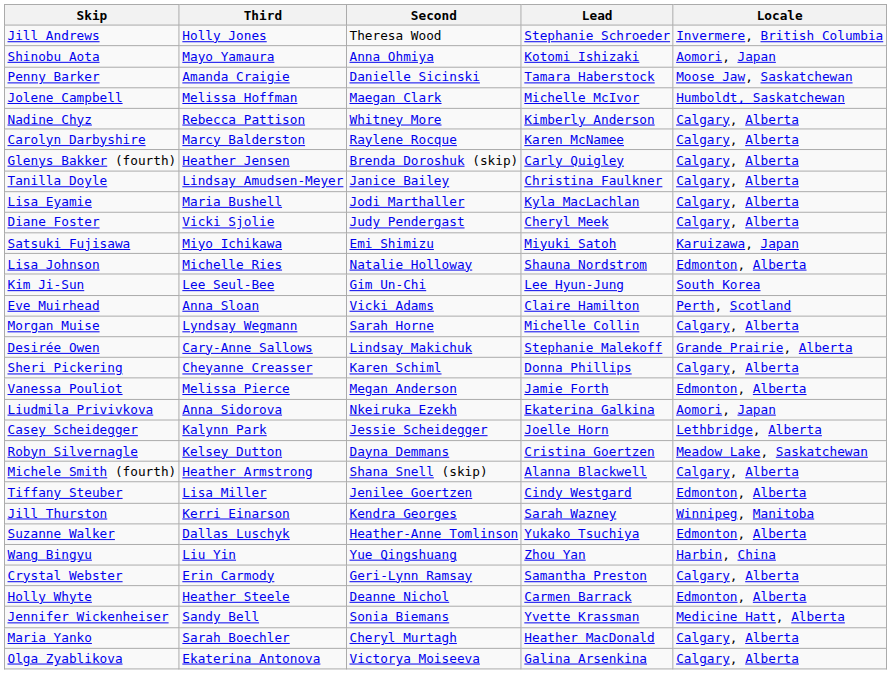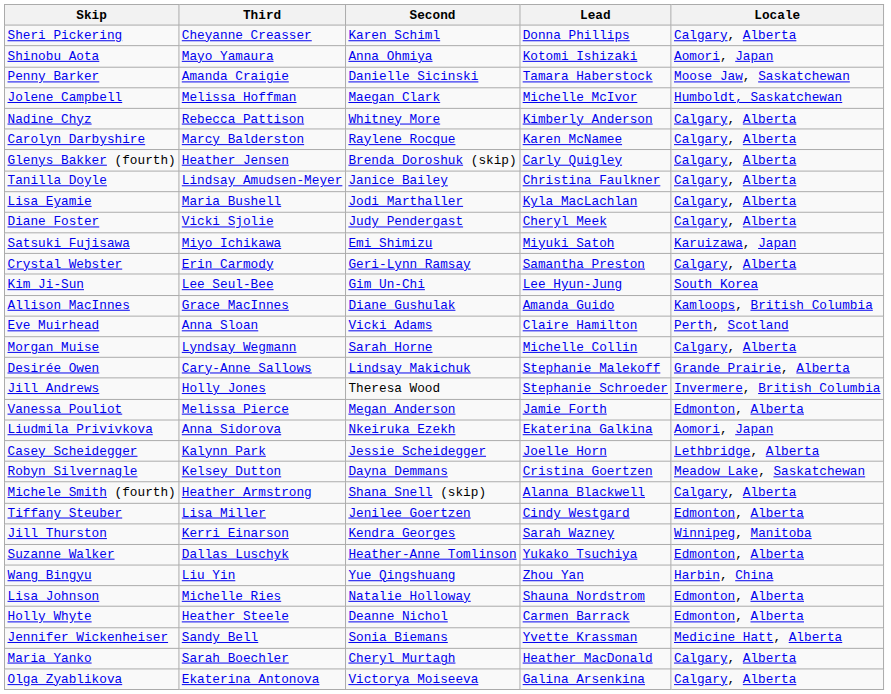rows swapped: Jill Andrews <-> Sheri Pickering
rows swapped: Lisa Johnson <-> Crystal Webster
+ row: Allison MacInnes | Grace MacInnes | Diane Gushulak | Amanda Guido | Kamloops, British Columbia
